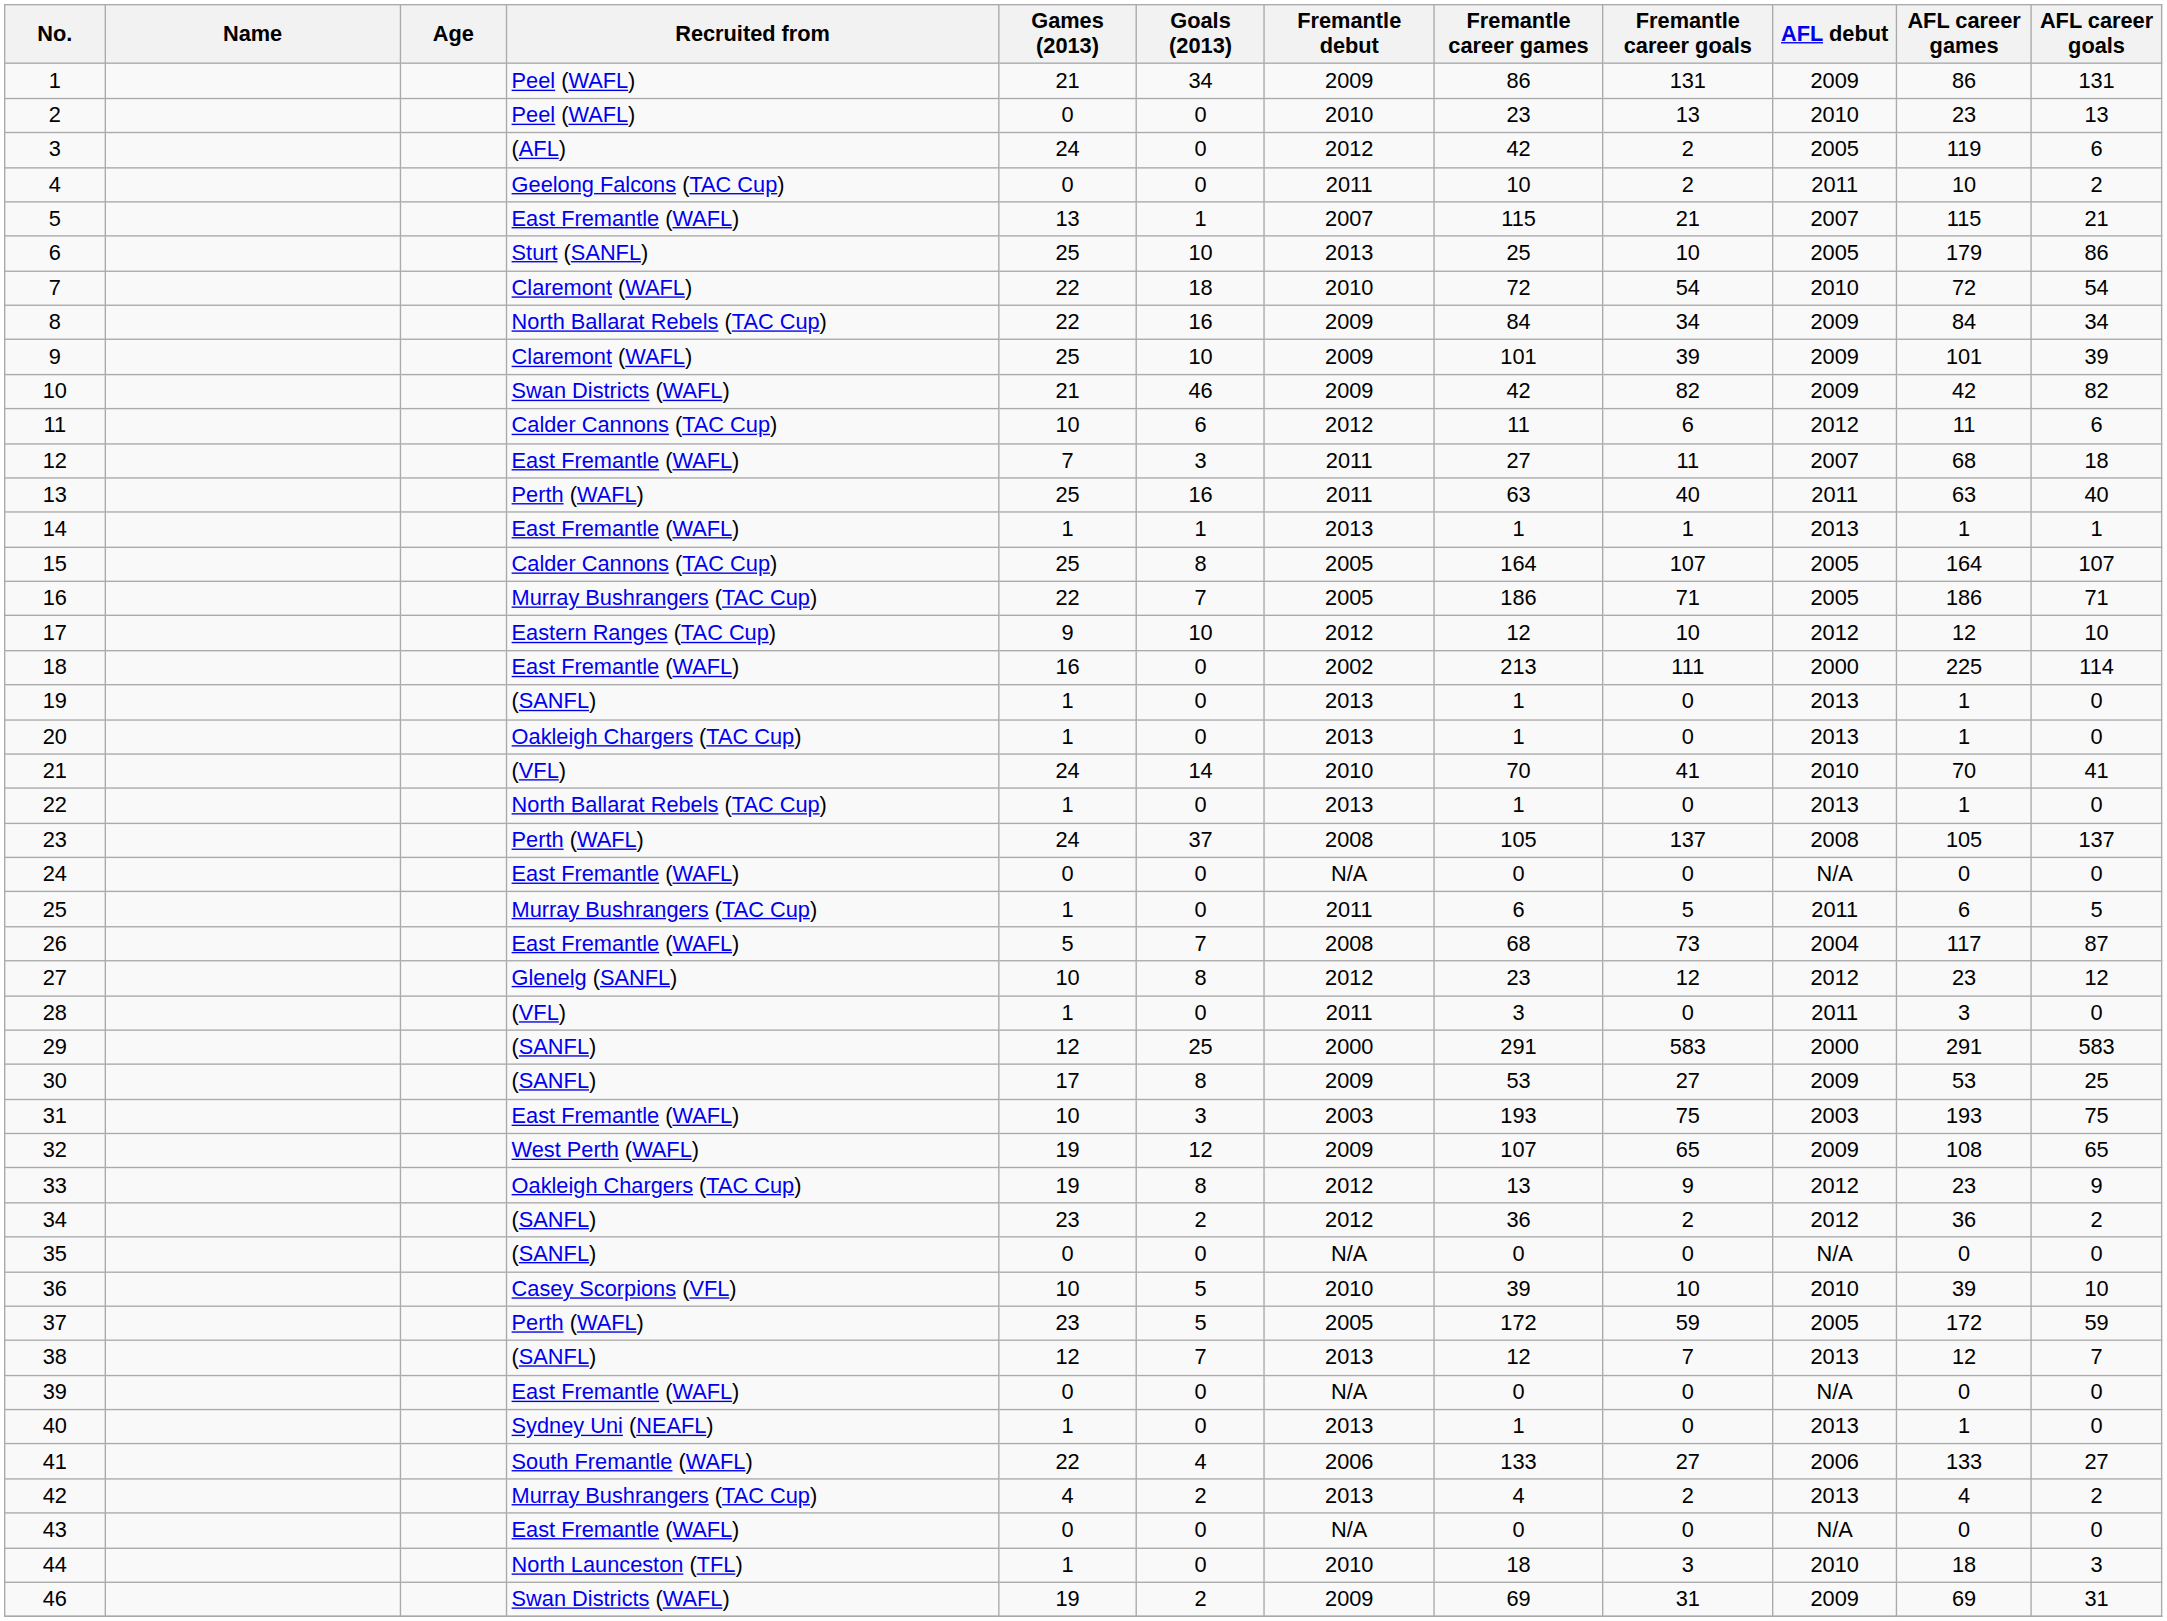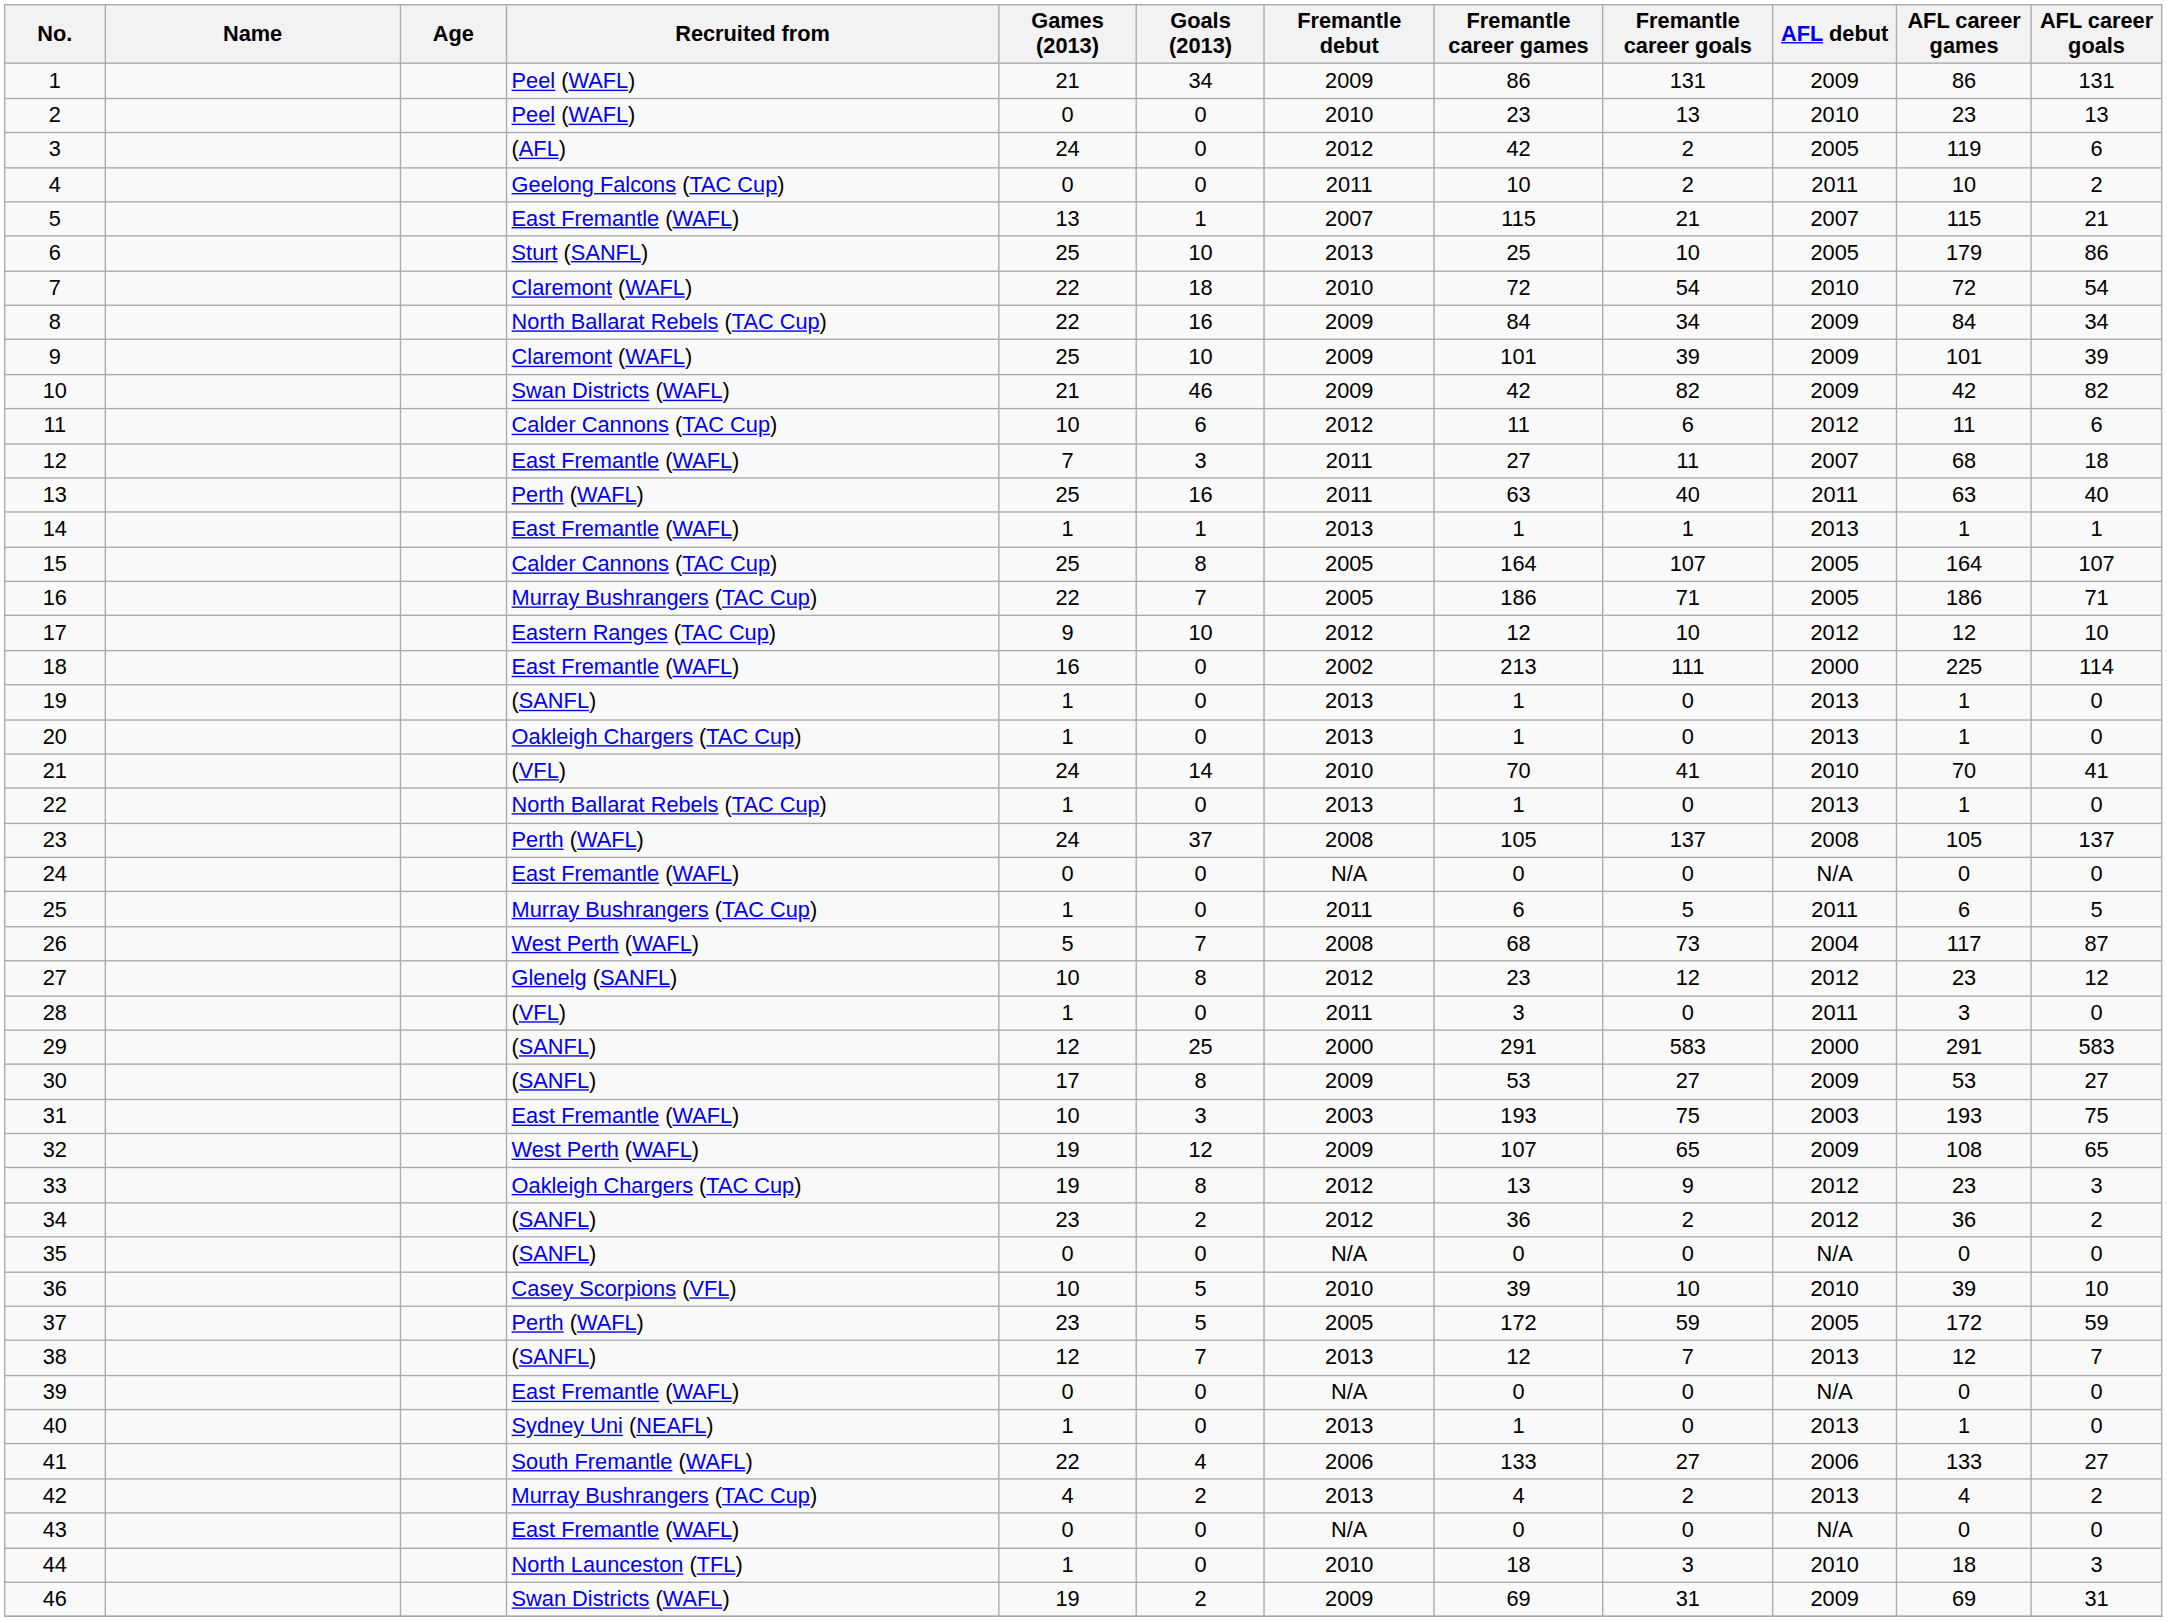26 | Recruited from: East Fremantle (WAFL) -> West Perth (WAFL)
30 | AFL career goals: 25 -> 27
33 | AFL career goals: 9 -> 3
